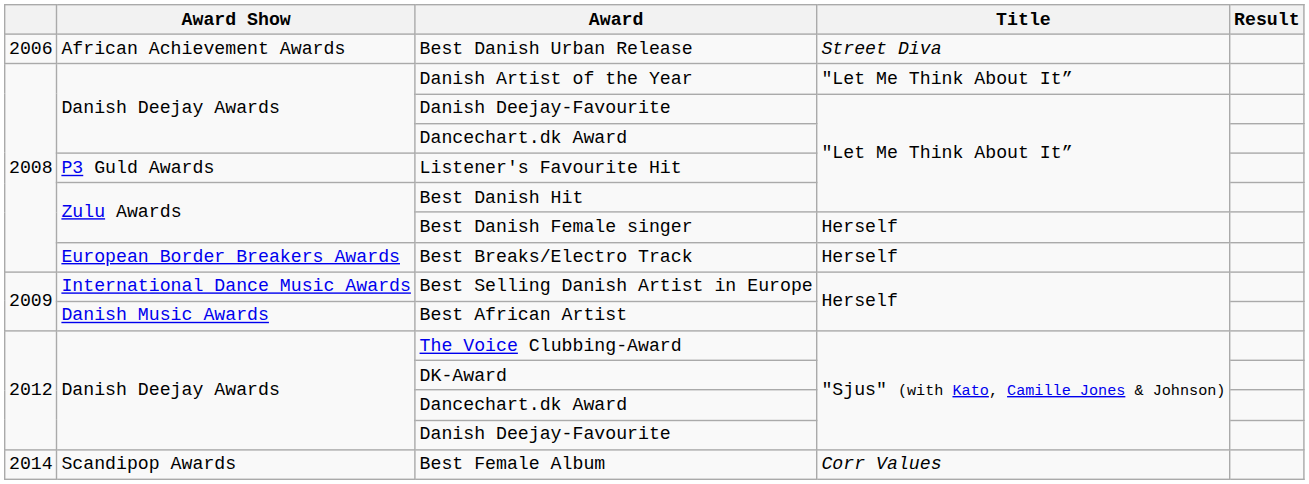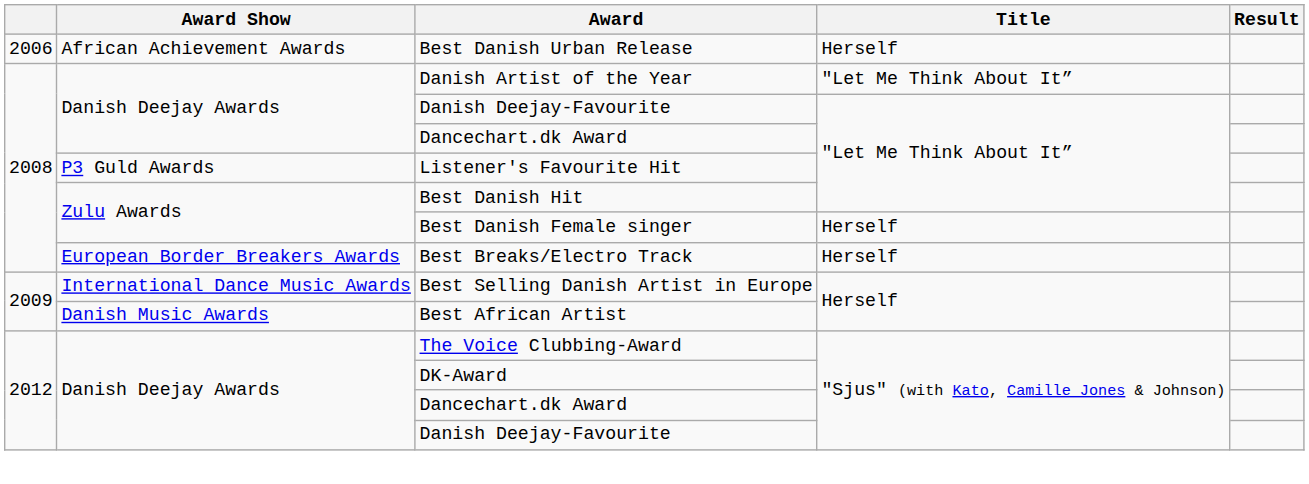Best Danish Urban Release | Title: Street Diva -> Herself
- row: 2014 | Scandipop Awards | Best Female Album | Corr Values
